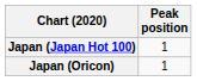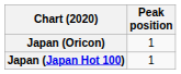rows swapped: Japan (Japan Hot 100) <-> Japan (Oricon)
